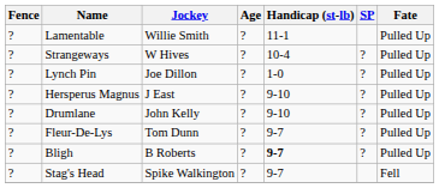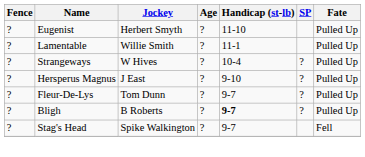+ row: ? | Eugenist | Herbert Smyth | ? | 11-10 | Pulled Up
- row: ? | Lynch Pin | Joe Dillon | ? | 1-0 | ? | Pulled Up
- row: ? | Drumlane | John Kelly | ? | 9-10 | ? | Pulled Up
